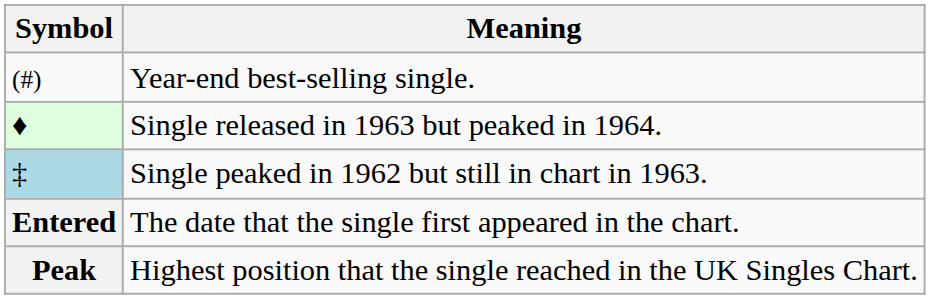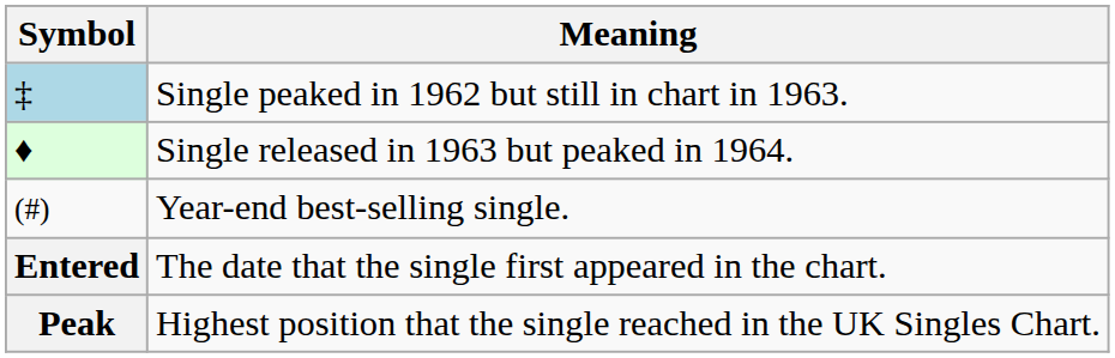rows swapped: Single peaked in 1962 but still in chart in 1963. <-> Year-end best-selling single.
